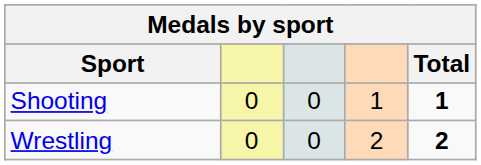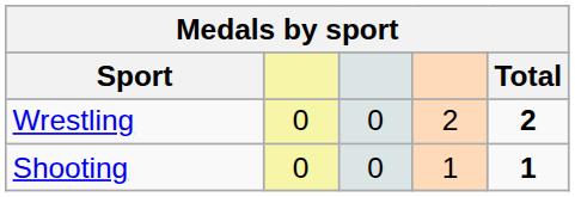rows swapped: Shooting <-> Wrestling
